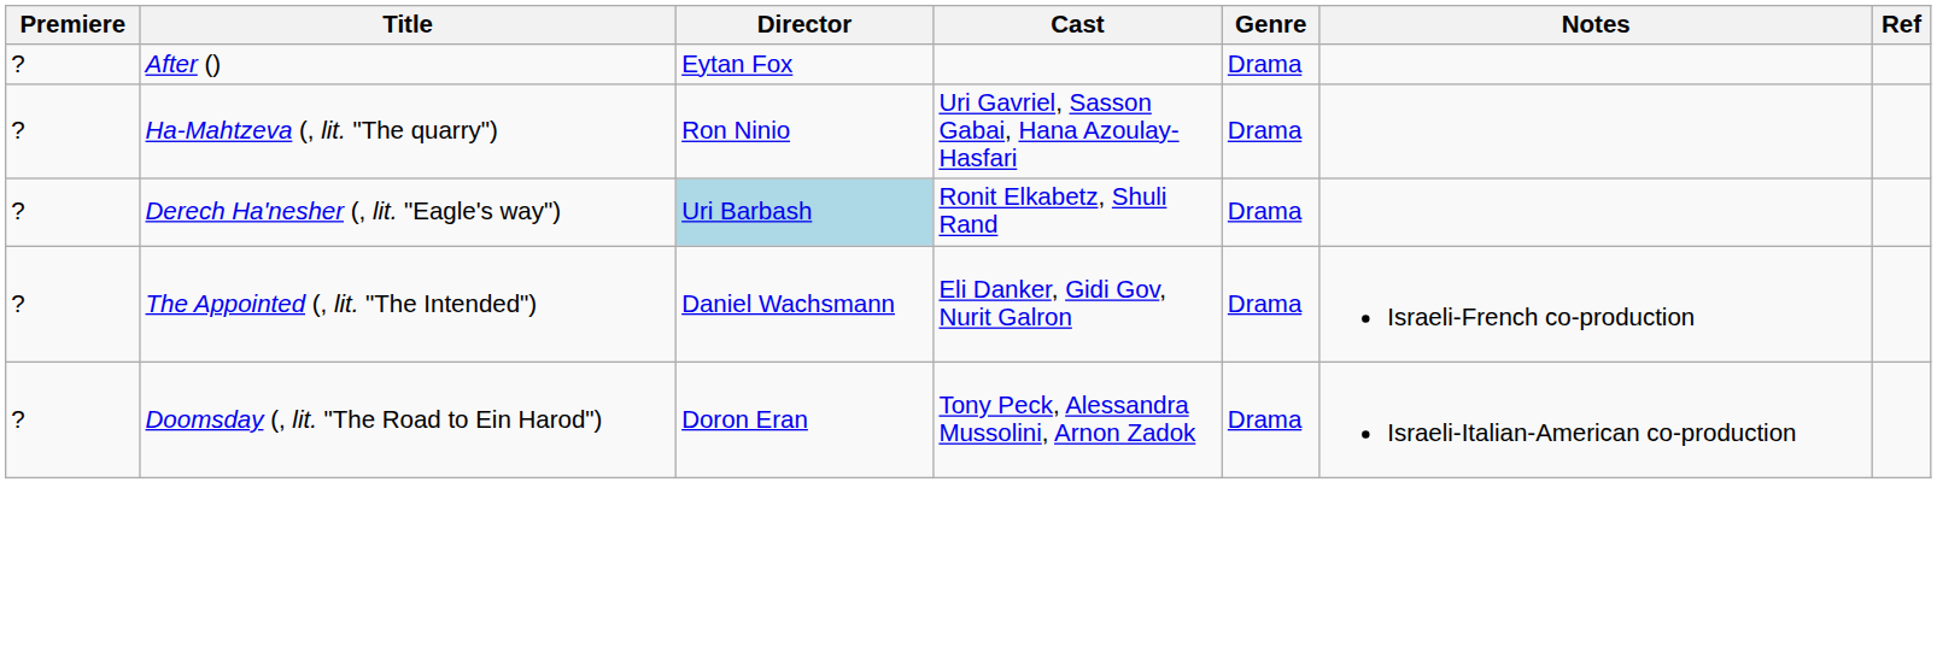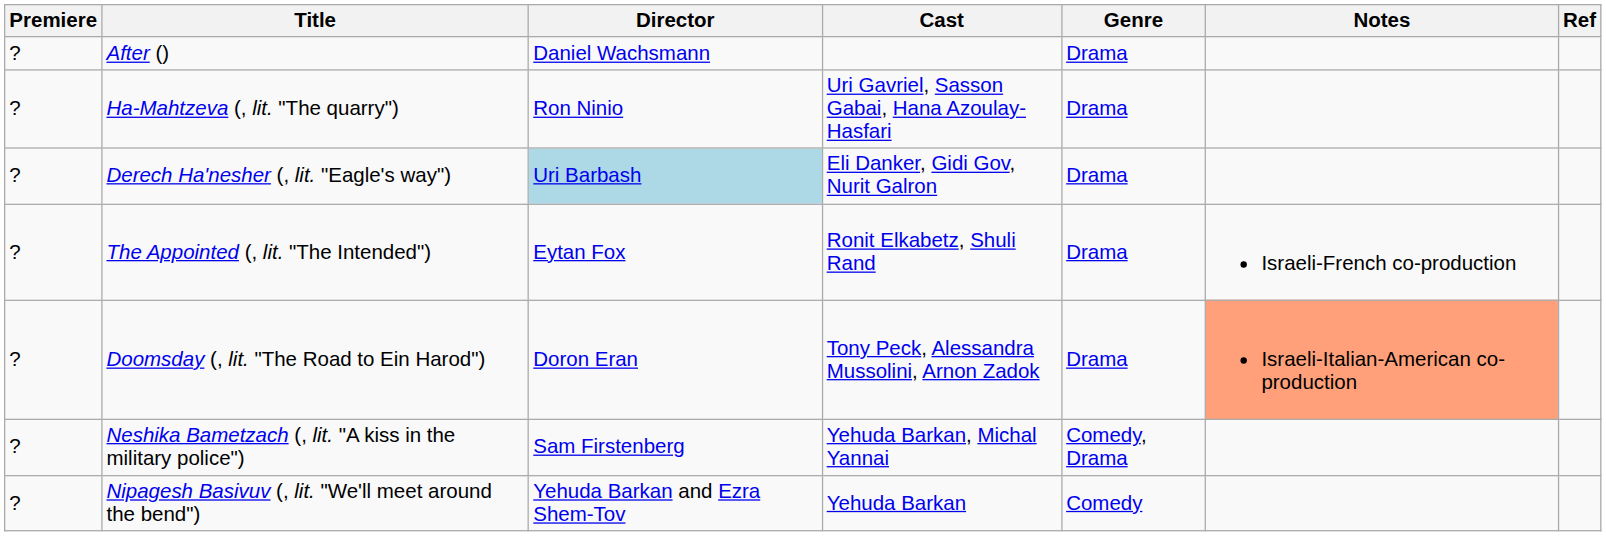After () | Director: Eytan Fox -> Daniel Wachsmann
Derech Ha'nesher (, lit. "Eagle's way") | Cast: Ronit Elkabetz, Shuli Rand -> Eli Danker, Gidi Gov, Nurit Galron
The Appointed (, lit. "The Intended") | Director: Daniel Wachsmann -> Eytan Fox
The Appointed (, lit. "The Intended") | Cast: Eli Danker, Gidi Gov, Nurit Galron -> Ronit Elkabetz, Shuli Rand
Doomsday (, lit. "The Road to Ein Harod") | Notes: no background -> lightsalmon background
+ row: ? | Neshika Bametzach (, lit. "A kiss in the military police") | Sam Firstenberg | Yehuda Barkan, Michal Yannai | Comedy, Drama
+ row: ? | Nipagesh Basivuv (, lit. "We'll meet around the bend") | Yehuda Barkan and Ezra Shem-Tov | Yehuda Barkan | Comedy
